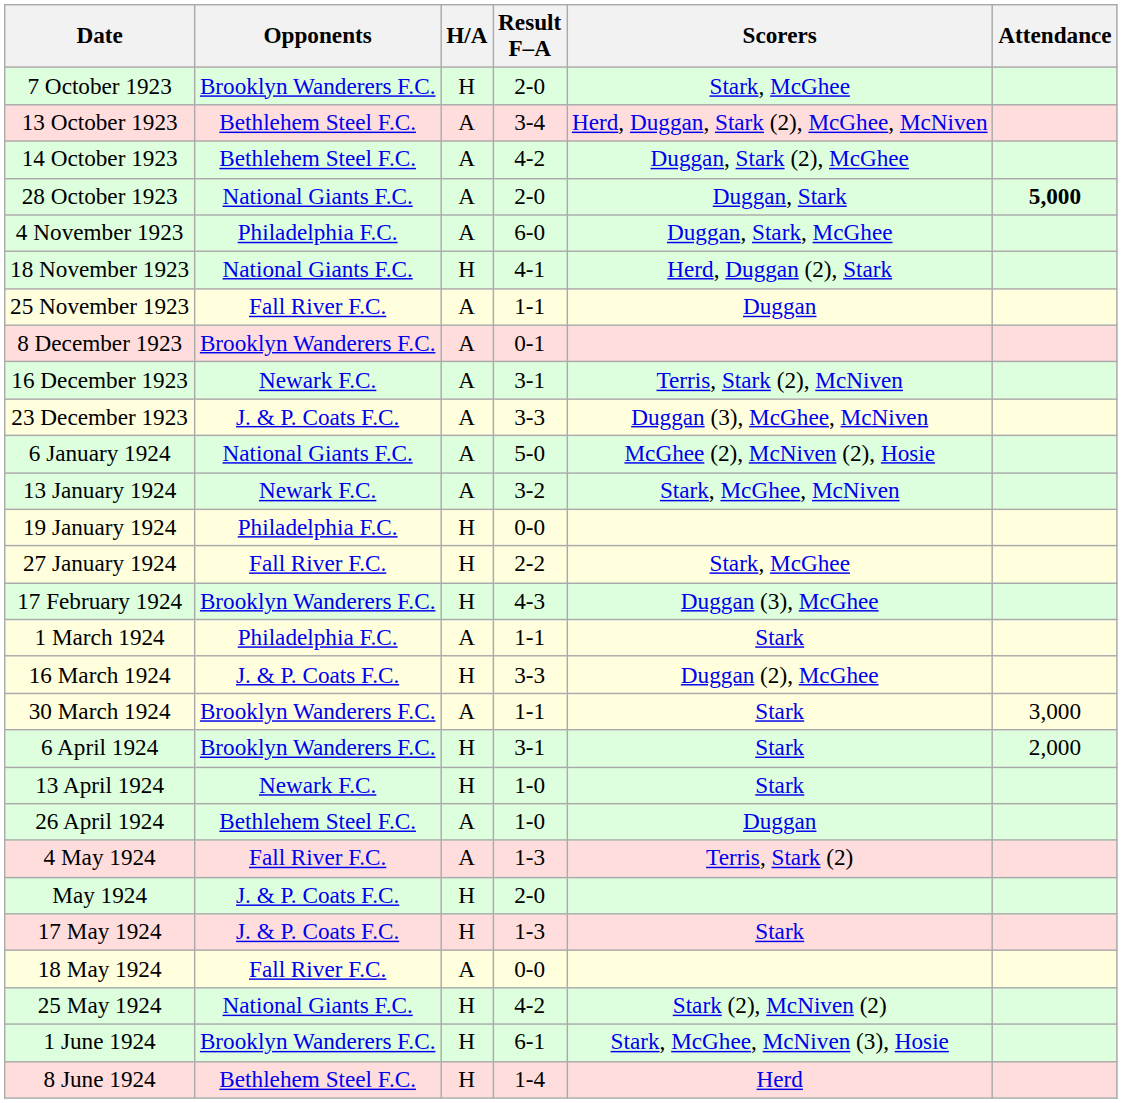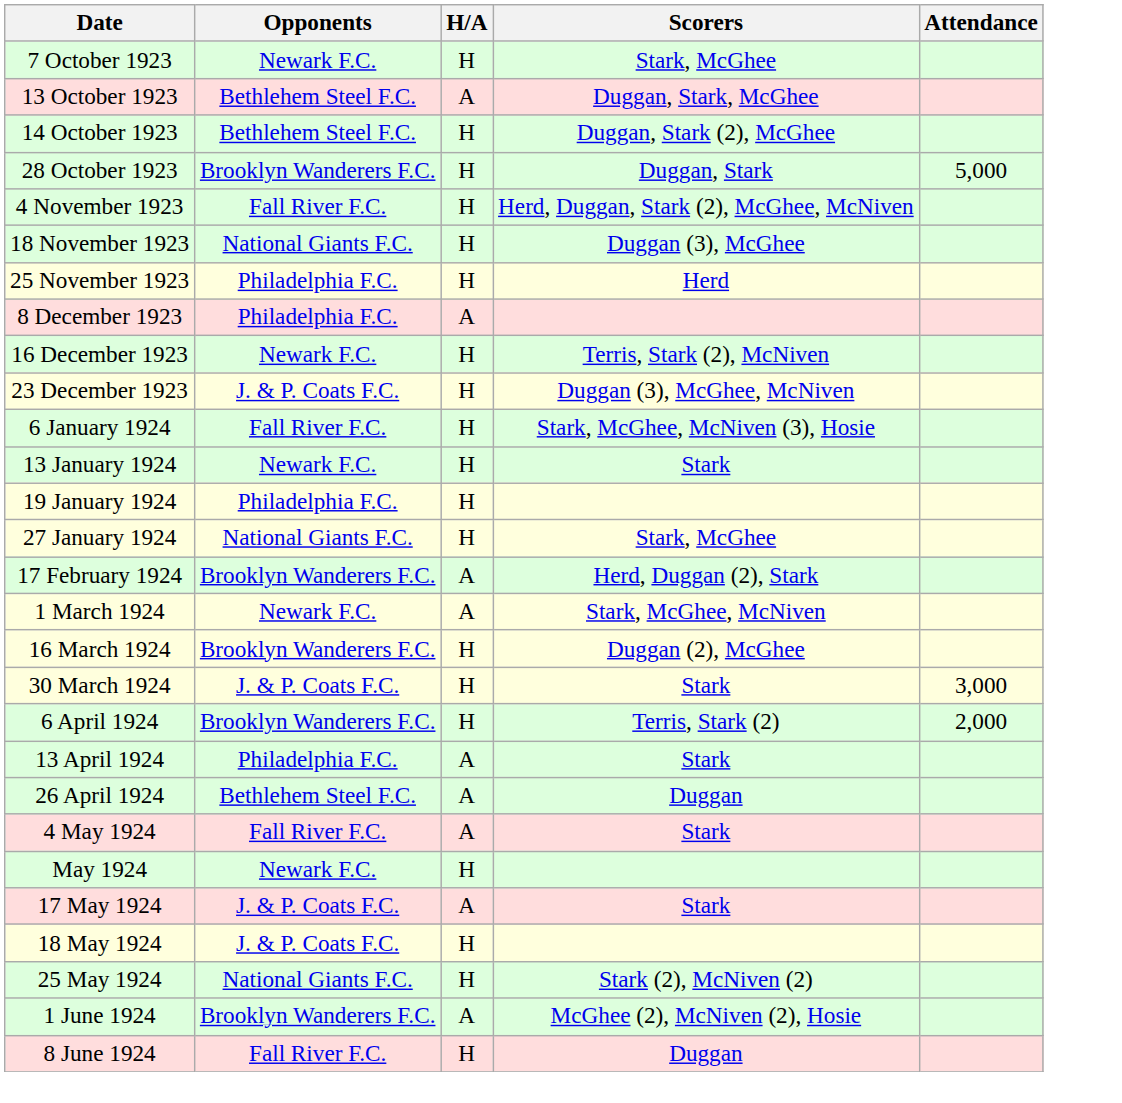- column: Result F–A | 2-0 | 3-4 | 4-2 | 2-0 | 6-0 | 4-1 | 1-1 | 0-1 | 3-1 | 3-3 | 5-0 | 3-2 | 0-0 | 2-2 | 4-3 | 1-1 | 3-3 | 1-1 | 3-1 | 1-0 | 1-0 | 1-3 | 2-0 | 1-3 | 0-0 | 4-2 | 6-1 | 1-4
7 October 1923 | Opponents: Brooklyn Wanderers F.C. -> Newark F.C.
13 October 1923 | Scorers: Herd, Duggan, Stark (2), McGhee, McNiven -> Duggan, Stark, McGhee
14 October 1923 | H/A: A -> H
28 October 1923 | Opponents: National Giants F.C. -> Brooklyn Wanderers F.C.
28 October 1923 | H/A: A -> H
28 October 1923 | Attendance: bold -> normal
4 November 1923 | Opponents: Philadelphia F.C. -> Fall River F.C.
4 November 1923 | H/A: A -> H
4 November 1923 | Scorers: Duggan, Stark, McGhee -> Herd, Duggan, Stark (2), McGhee, McNiven
18 November 1923 | Scorers: Herd, Duggan (2), Stark -> Duggan (3), McGhee
25 November 1923 | Opponents: Fall River F.C. -> Philadelphia F.C.
25 November 1923 | H/A: A -> H
25 November 1923 | Scorers: Duggan -> Herd
8 December 1923 | Opponents: Brooklyn Wanderers F.C. -> Philadelphia F.C.
16 December 1923 | H/A: A -> H
23 December 1923 | H/A: A -> H
6 January 1924 | Opponents: National Giants F.C. -> Fall River F.C.
6 January 1924 | H/A: A -> H
6 January 1924 | Scorers: McGhee (2), McNiven (2), Hosie -> Stark, McGhee, McNiven (3), Hosie
13 January 1924 | H/A: A -> H
13 January 1924 | Scorers: Stark, McGhee, McNiven -> Stark
27 January 1924 | Opponents: Fall River F.C. -> National Giants F.C.
17 February 1924 | H/A: H -> A
17 February 1924 | Scorers: Duggan (3), McGhee -> Herd, Duggan (2), Stark
1 March 1924 | Opponents: Philadelphia F.C. -> Newark F.C.
1 March 1924 | Scorers: Stark -> Stark, McGhee, McNiven
16 March 1924 | Opponents: J. & P. Coats F.C. -> Brooklyn Wanderers F.C.
30 March 1924 | Opponents: Brooklyn Wanderers F.C. -> J. & P. Coats F.C.
30 March 1924 | H/A: A -> H
6 April 1924 | Scorers: Stark -> Terris, Stark (2)
13 April 1924 | Opponents: Newark F.C. -> Philadelphia F.C.
13 April 1924 | H/A: H -> A
4 May 1924 | Scorers: Terris, Stark (2) -> Stark
May 1924 | Opponents: J. & P. Coats F.C. -> Newark F.C.
17 May 1924 | H/A: H -> A
18 May 1924 | Opponents: Fall River F.C. -> J. & P. Coats F.C.
18 May 1924 | H/A: A -> H
1 June 1924 | H/A: H -> A
1 June 1924 | Scorers: Stark, McGhee, McNiven (3), Hosie -> McGhee (2), McNiven (2), Hosie
8 June 1924 | Opponents: Bethlehem Steel F.C. -> Fall River F.C.
8 June 1924 | Scorers: Herd -> Duggan
